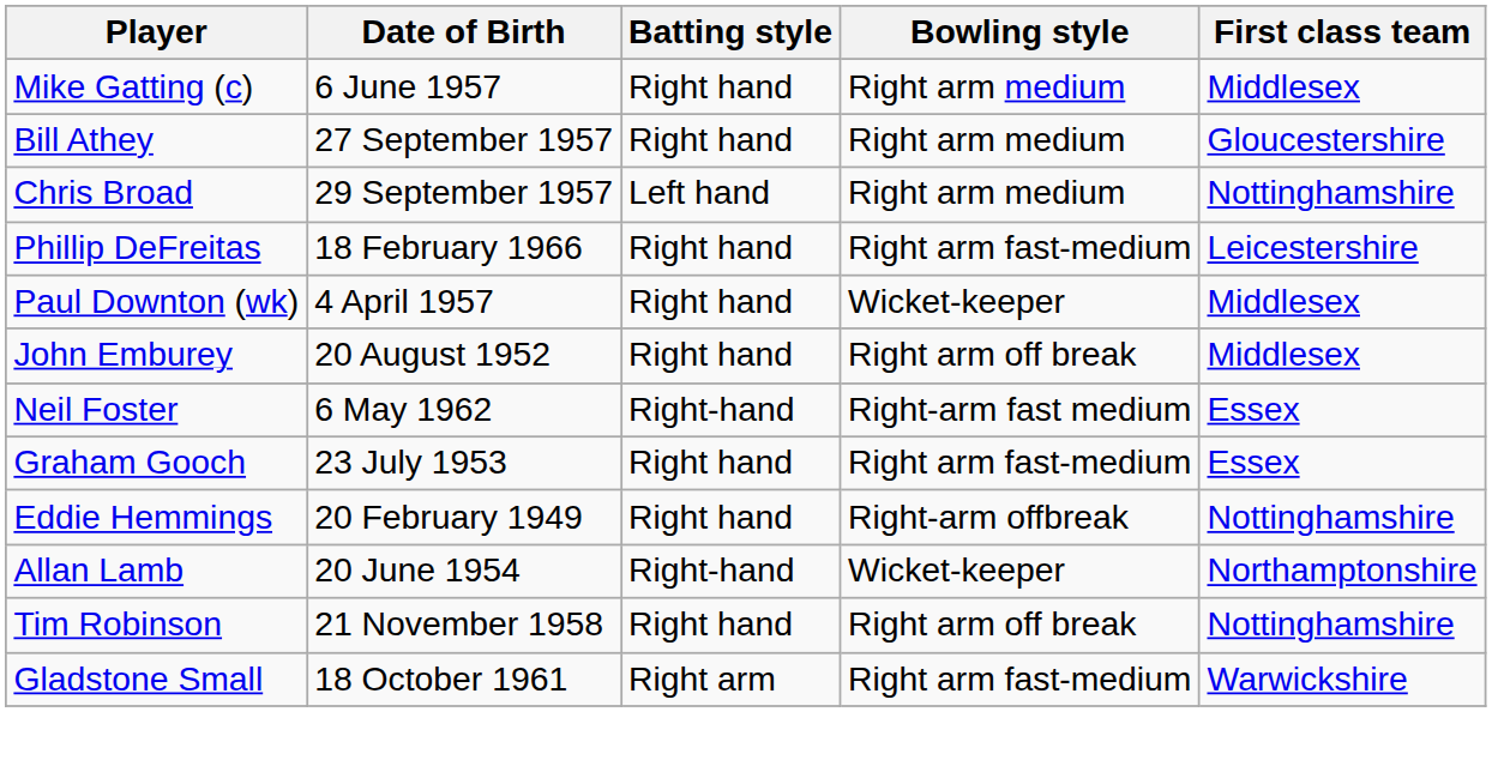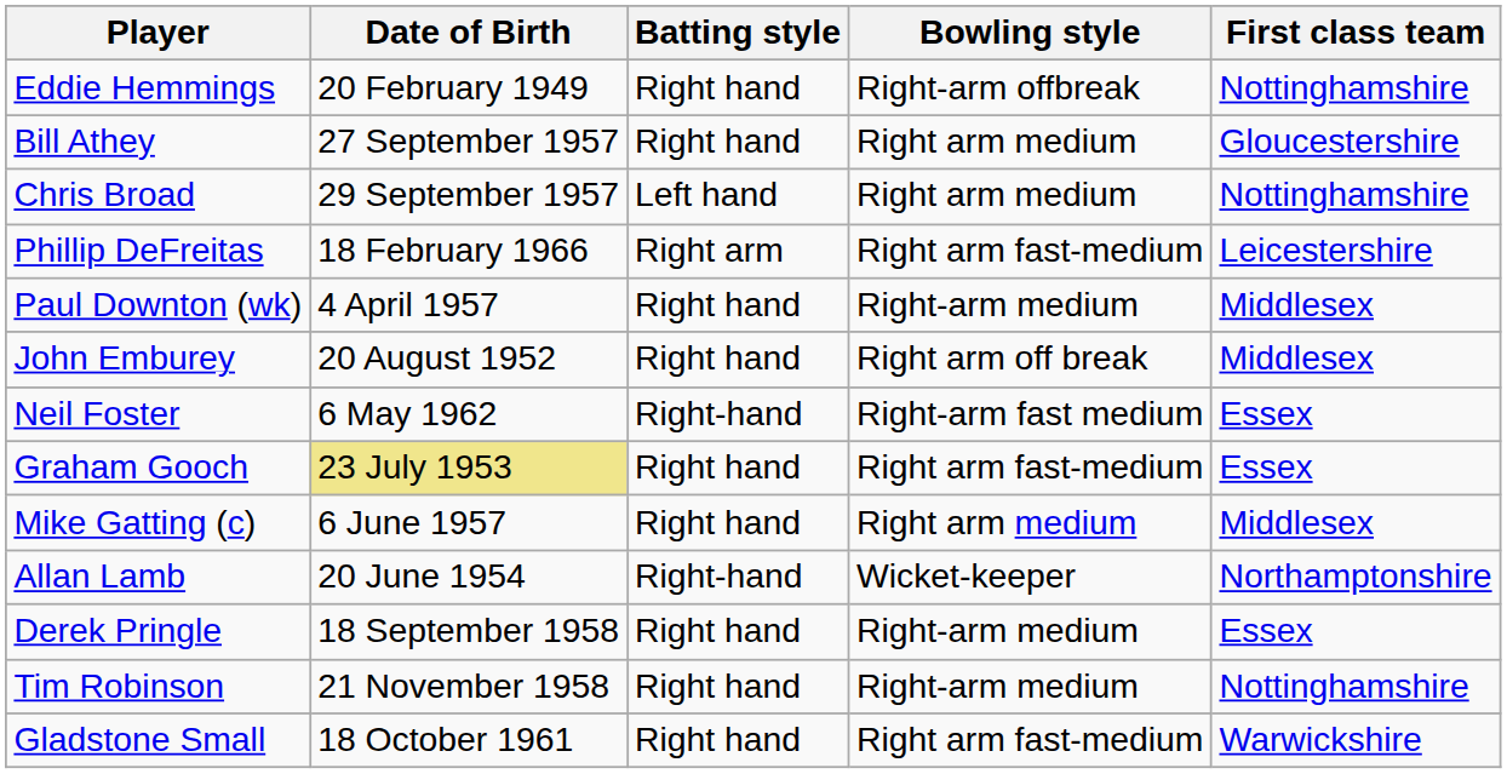rows swapped: Mike Gatting (c) <-> Eddie Hemmings
Phillip DeFreitas | Batting style: Right hand -> Right arm
Paul Downton (wk) | Bowling style: Wicket-keeper -> Right-arm medium
Graham Gooch | Date of Birth: no background -> khaki background
+ row: Derek Pringle | 18 September 1958 | Right hand | Right-arm medium | Essex
Tim Robinson | Bowling style: Right arm off break -> Right-arm medium
Gladstone Small | Batting style: Right arm -> Right hand
